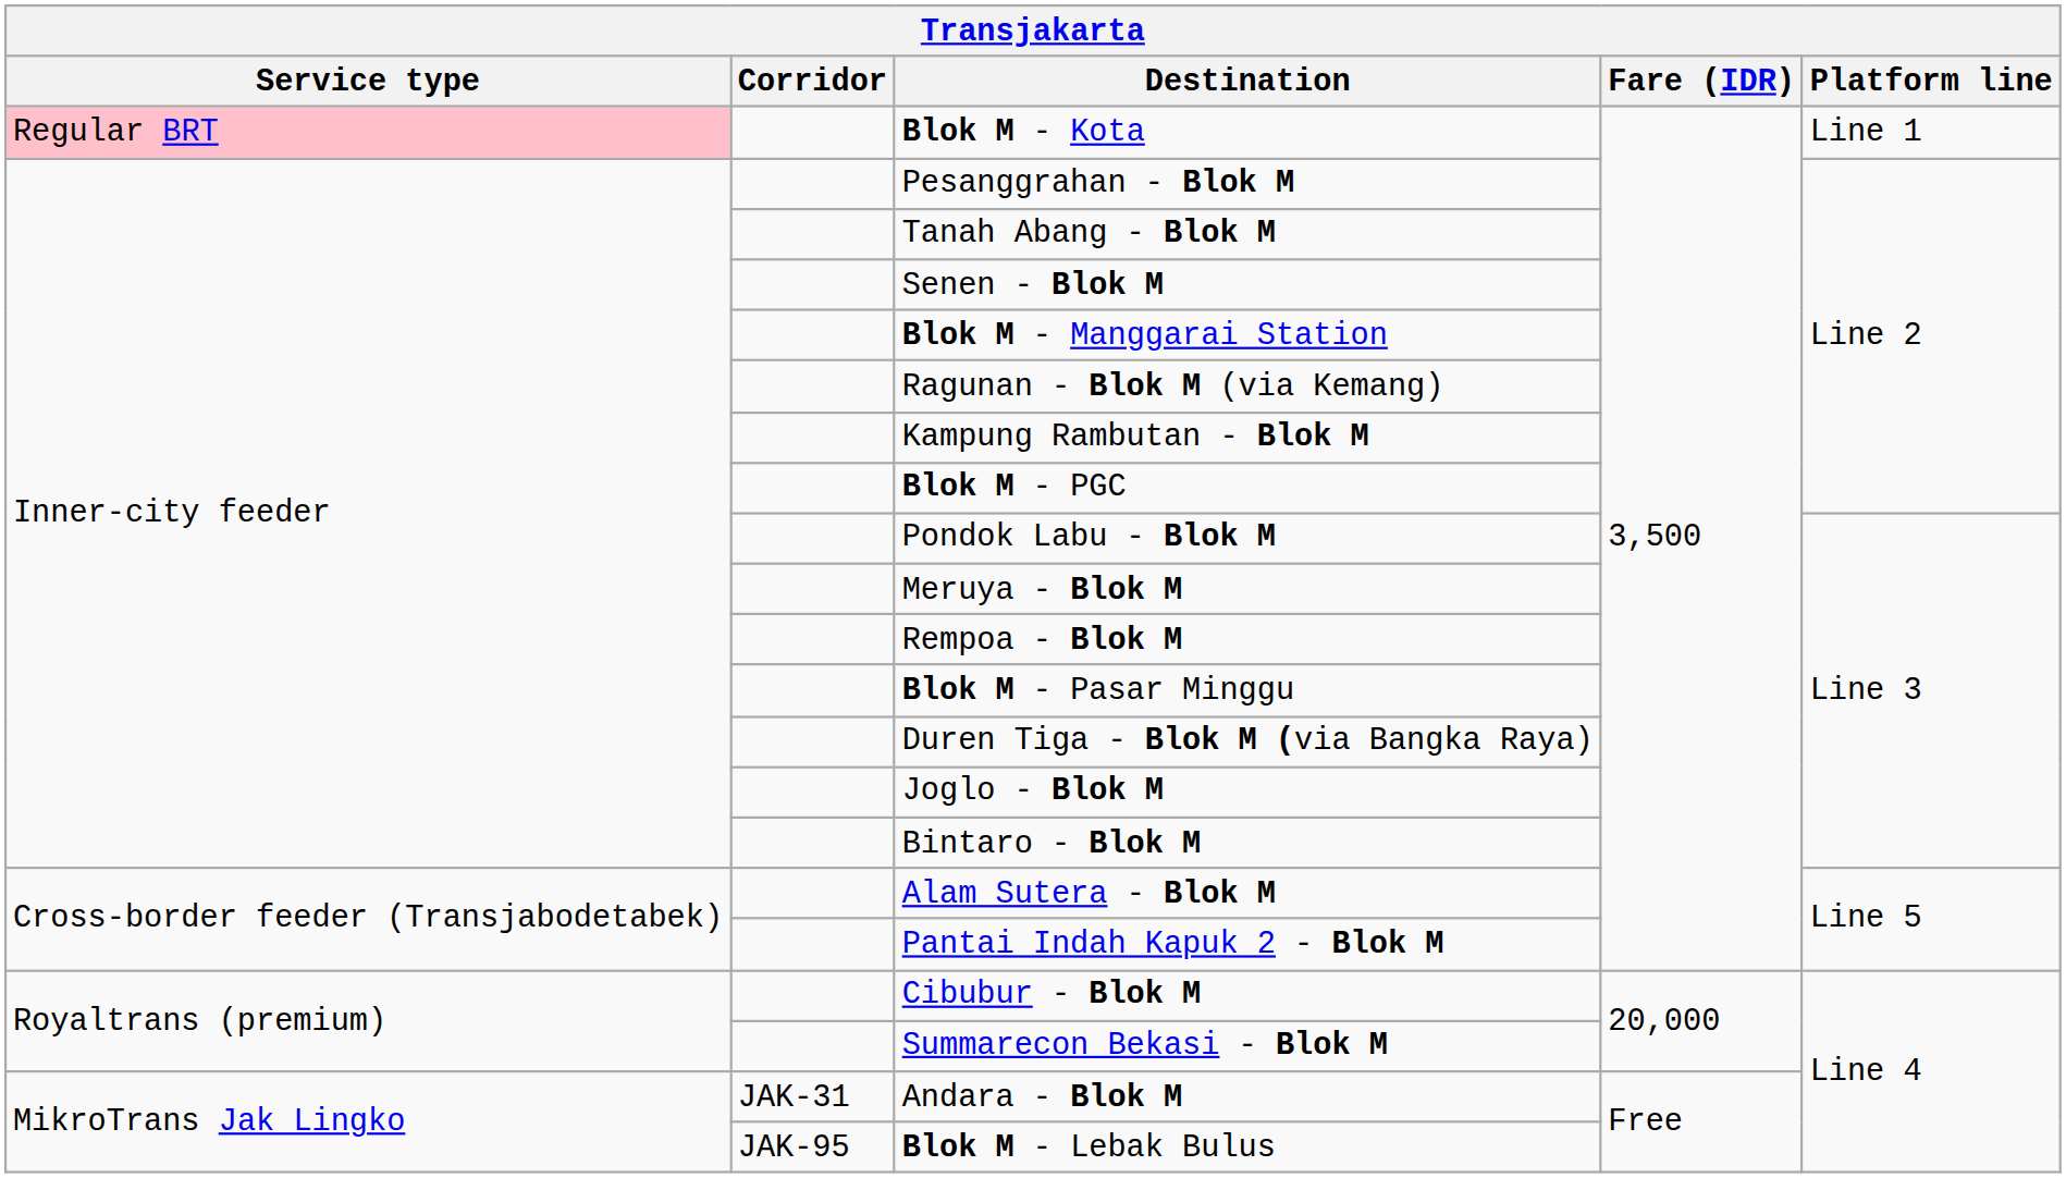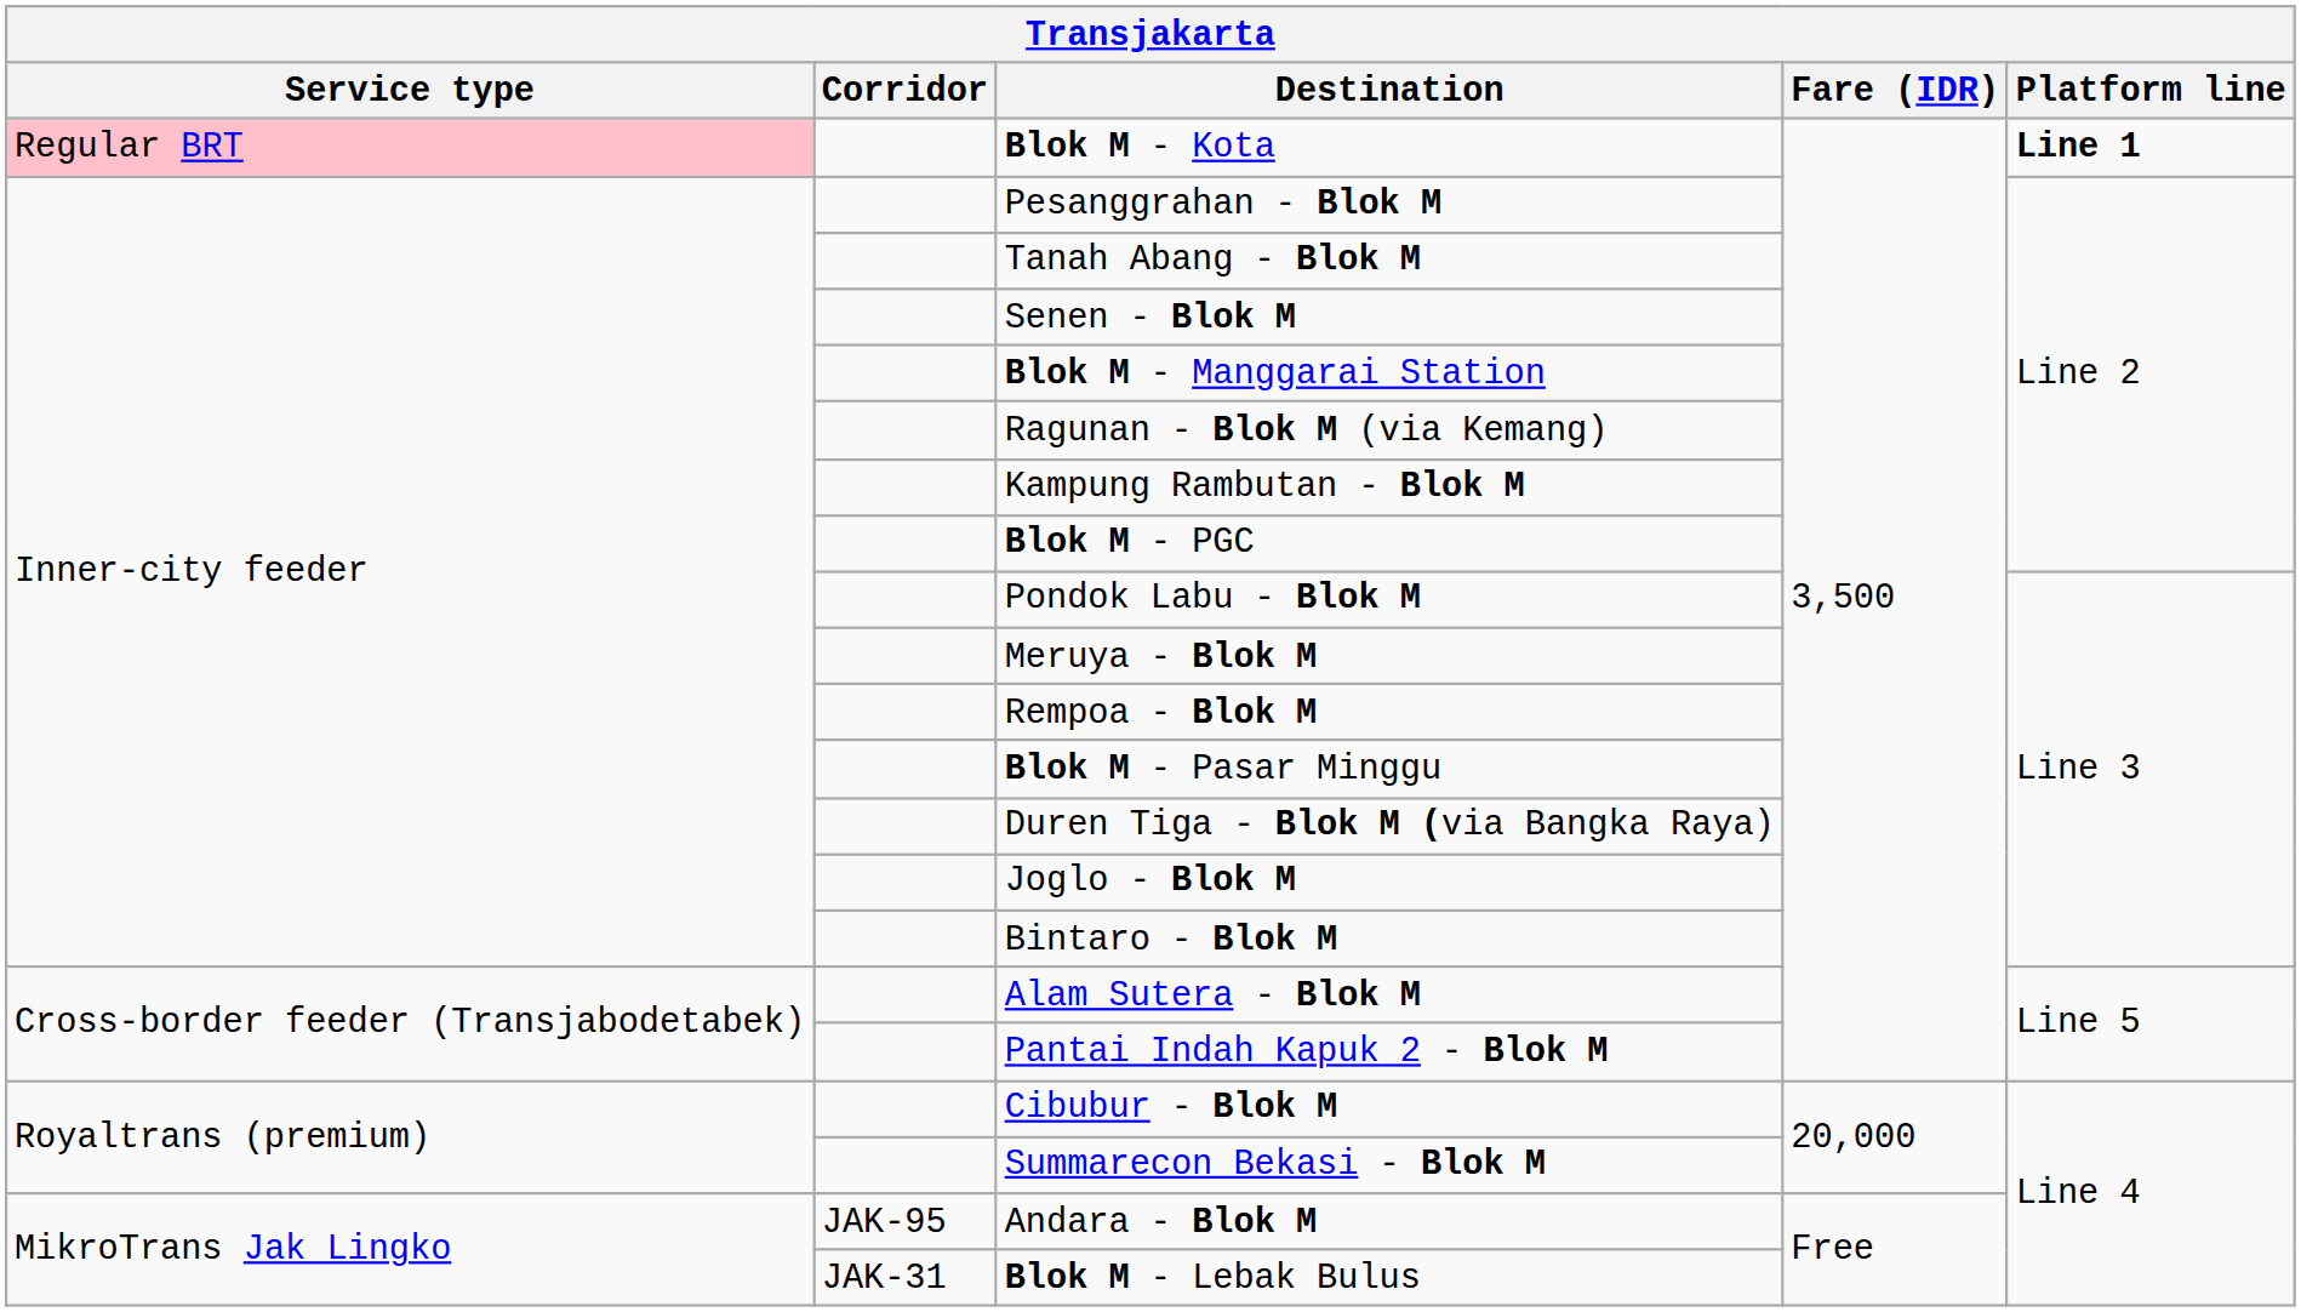Blok M - Kota | Platform line: normal -> bold
Andara - Blok M | Corridor: JAK-31 -> JAK-95
Blok M - Lebak Bulus | Corridor: JAK-95 -> JAK-31
